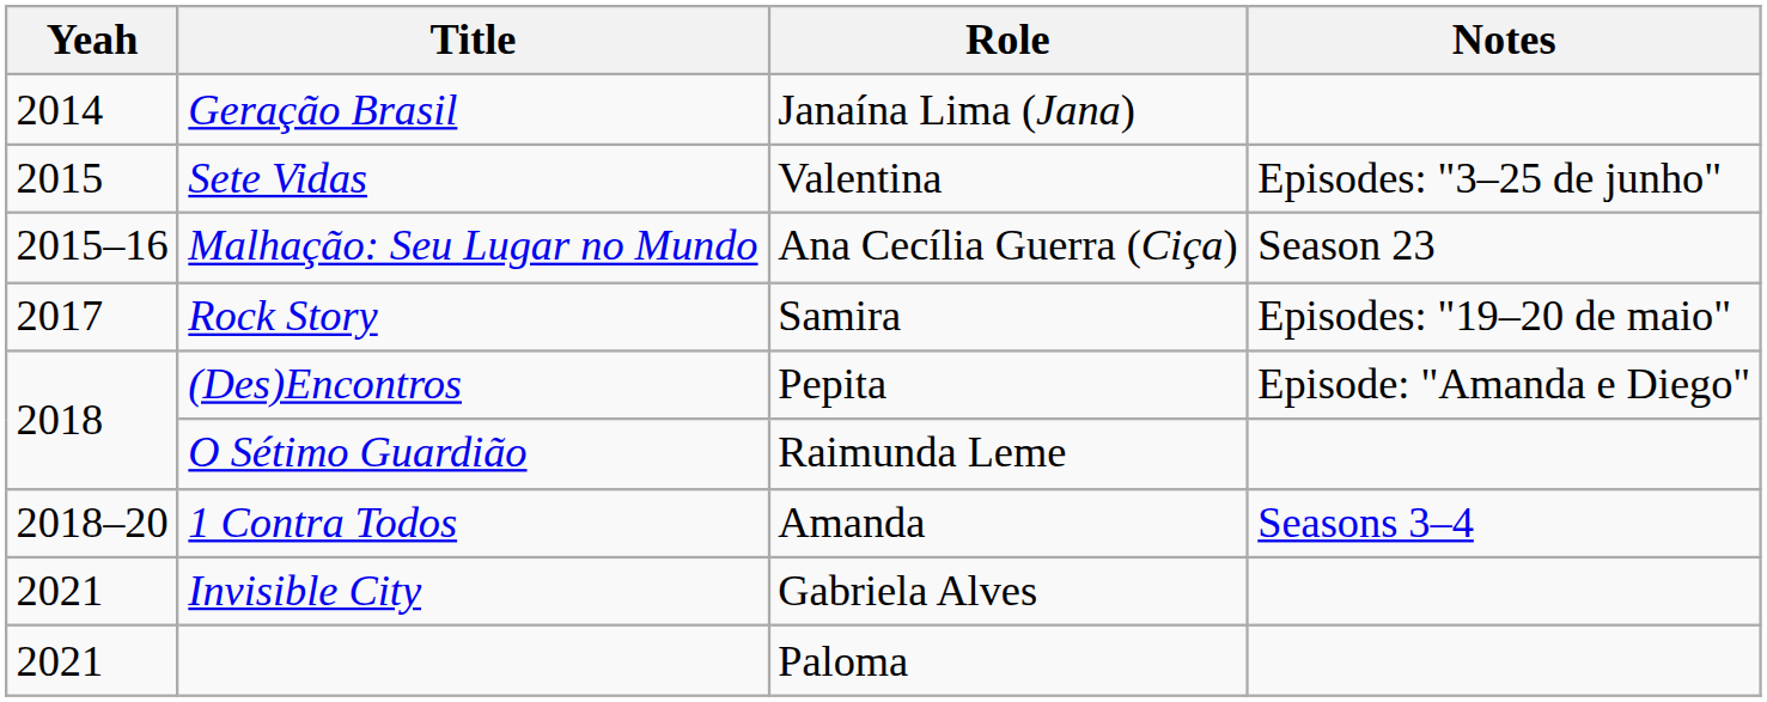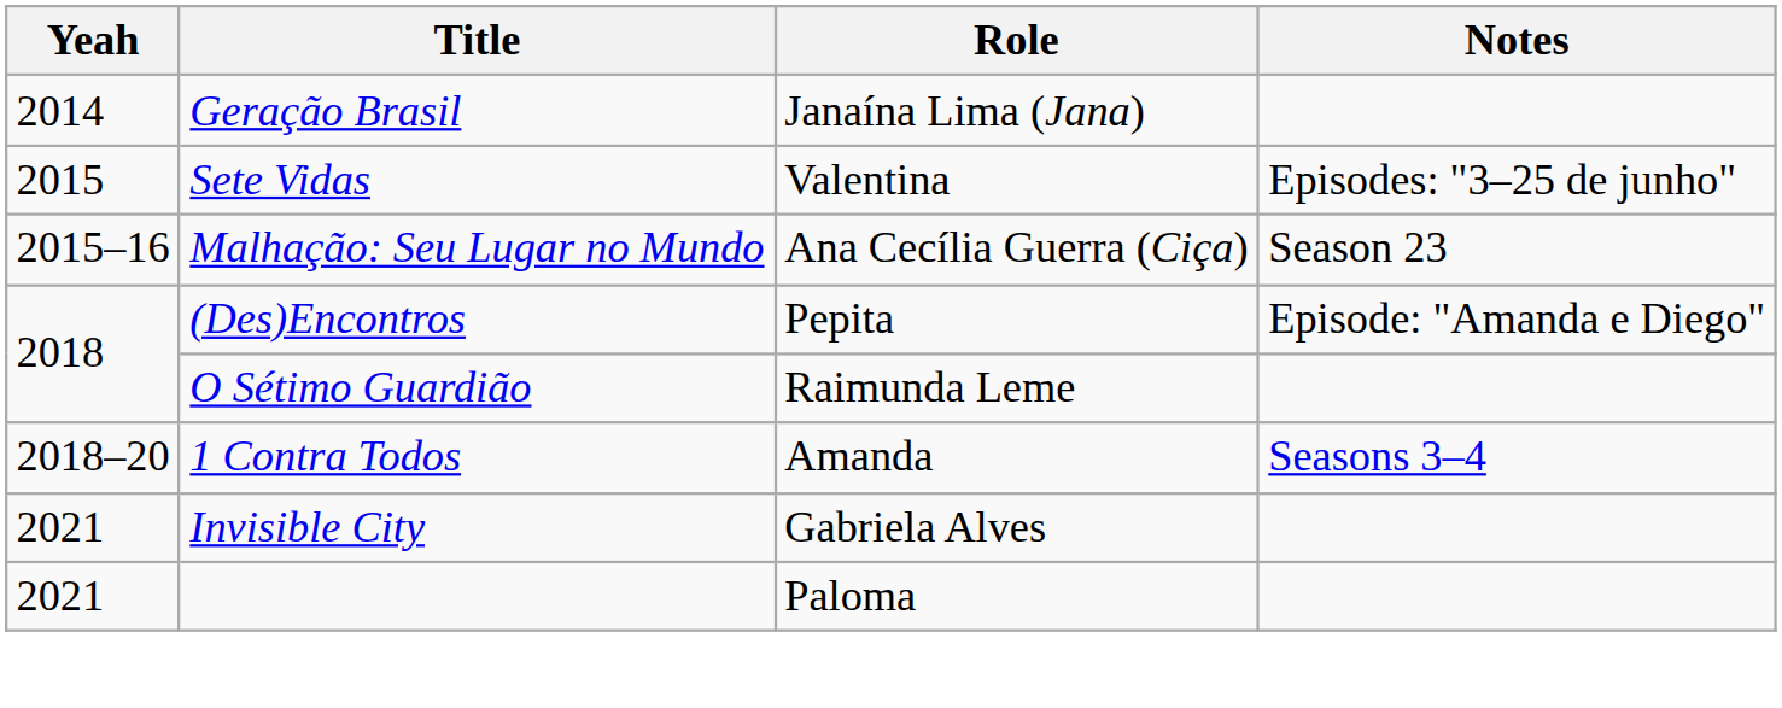- row: 2017 | Rock Story | Samira | Episodes: "19–20 de maio"
